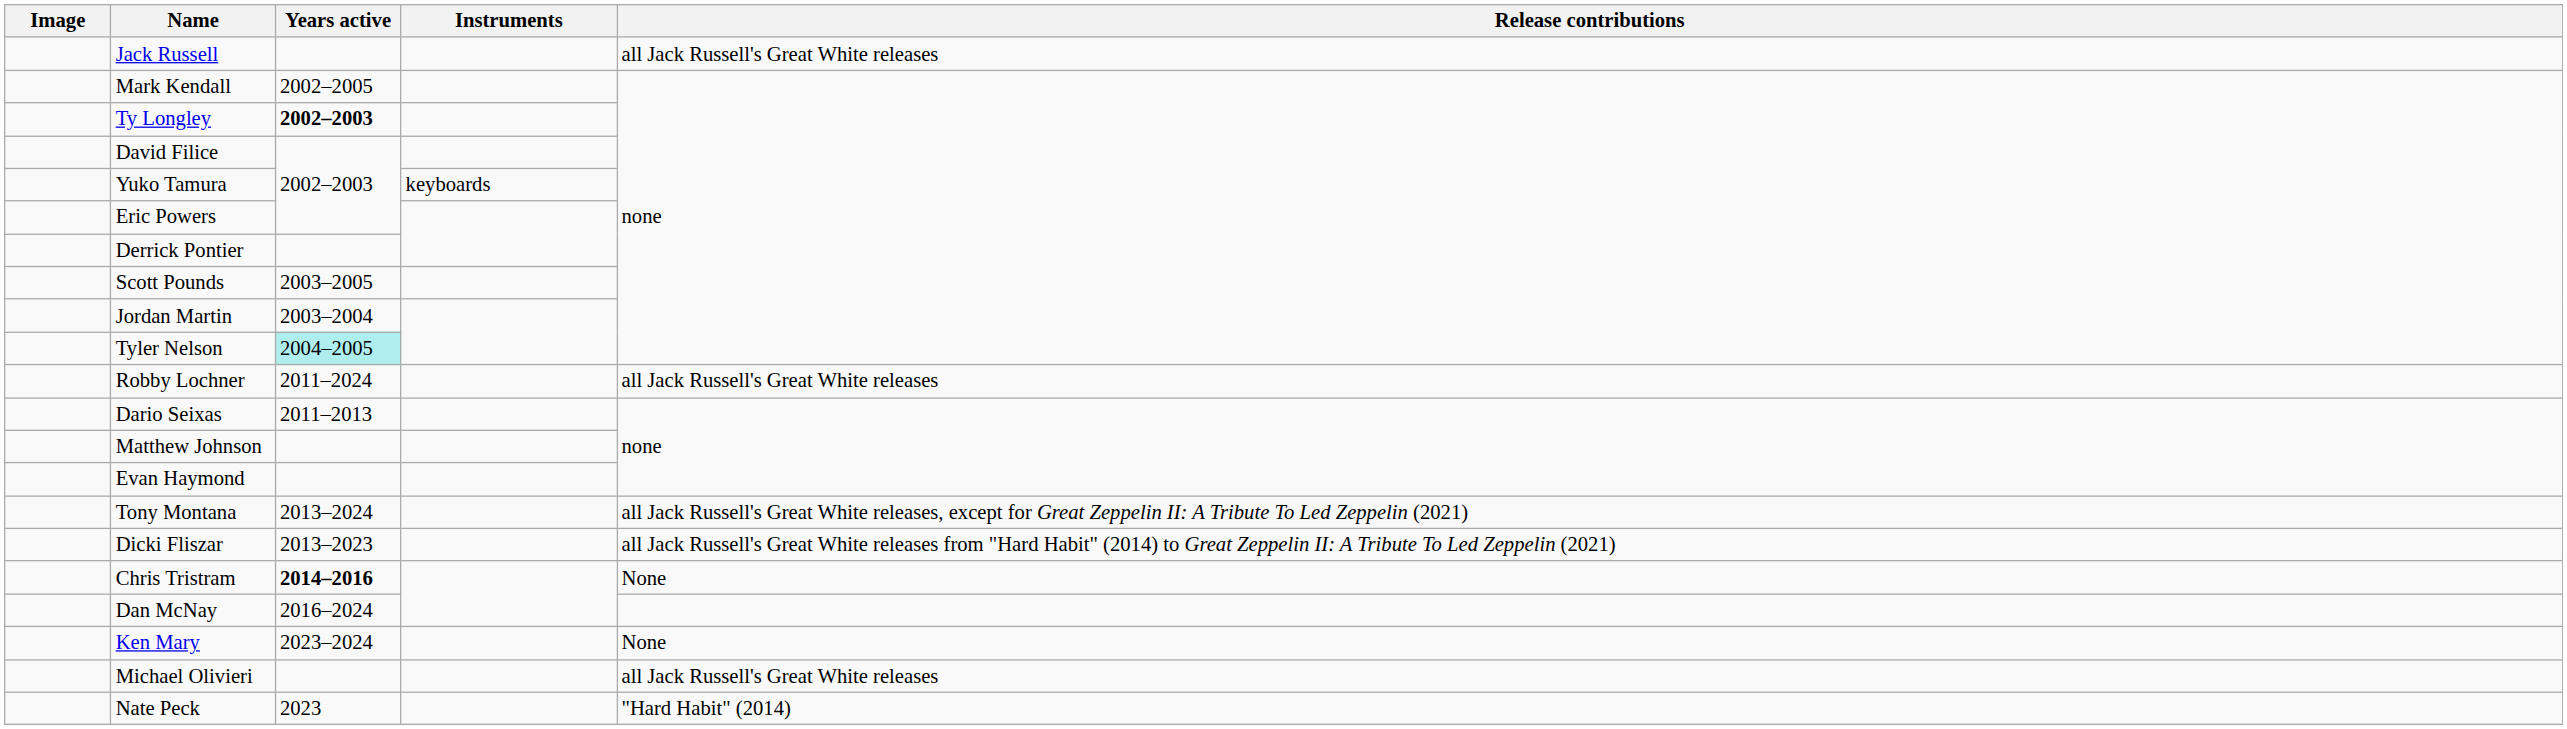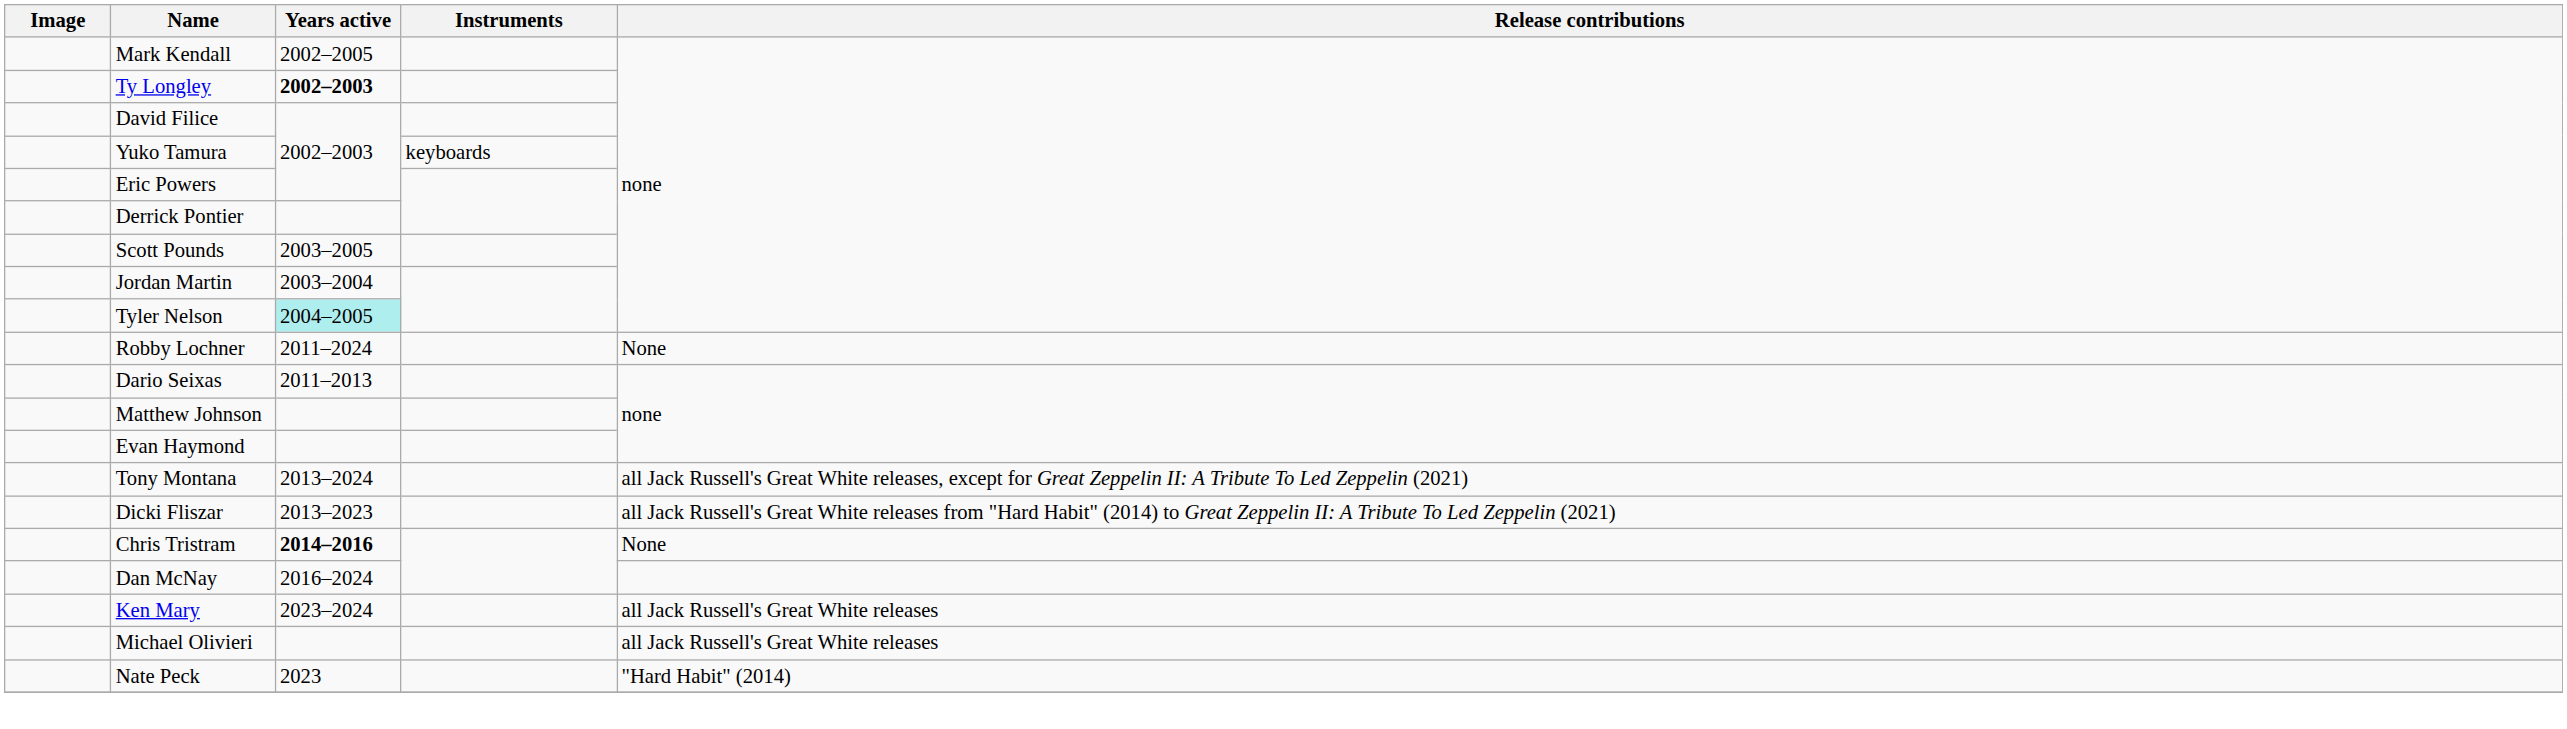- row: Jack Russell | all Jack Russell's Great White releases
Robby Lochner | Release contributions: all Jack Russell's Great White releases -> None
Ken Mary | Release contributions: None -> all Jack Russell's Great White releases
